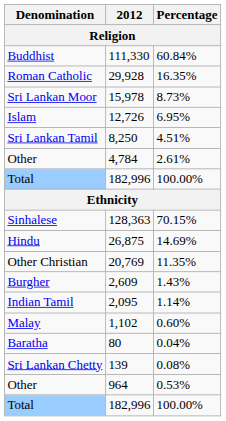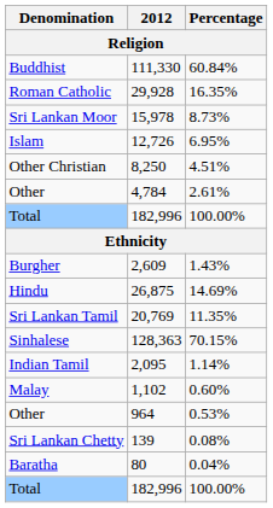8,250 | Denomination: Sri Lankan Tamil -> Other Christian
rows swapped: 128,363 <-> 2,609
20,769 | Denomination: Other Christian -> Sri Lankan Tamil
rows swapped: 964 <-> 80
